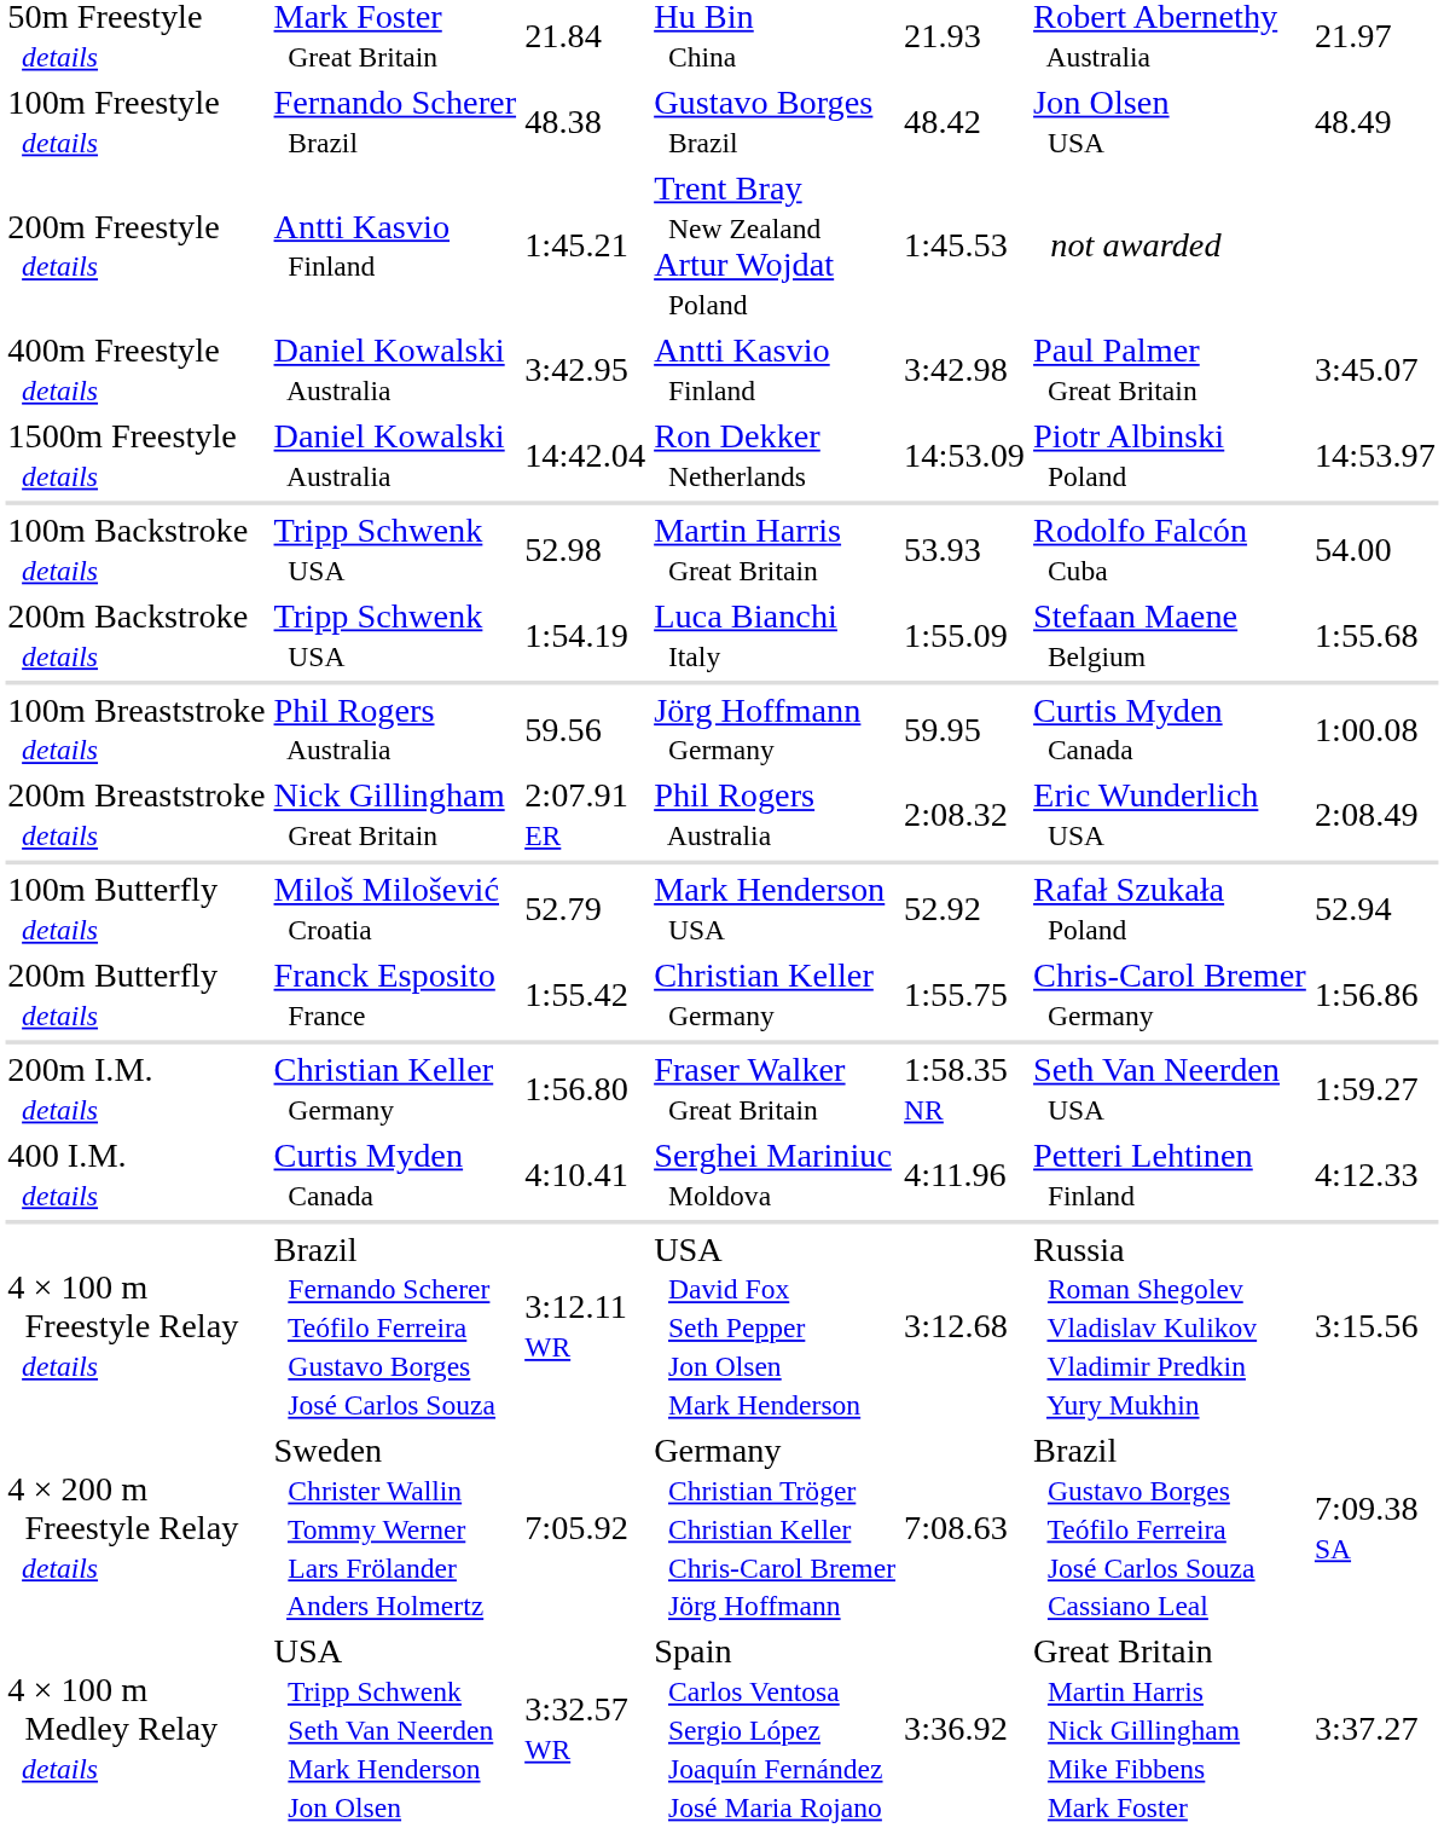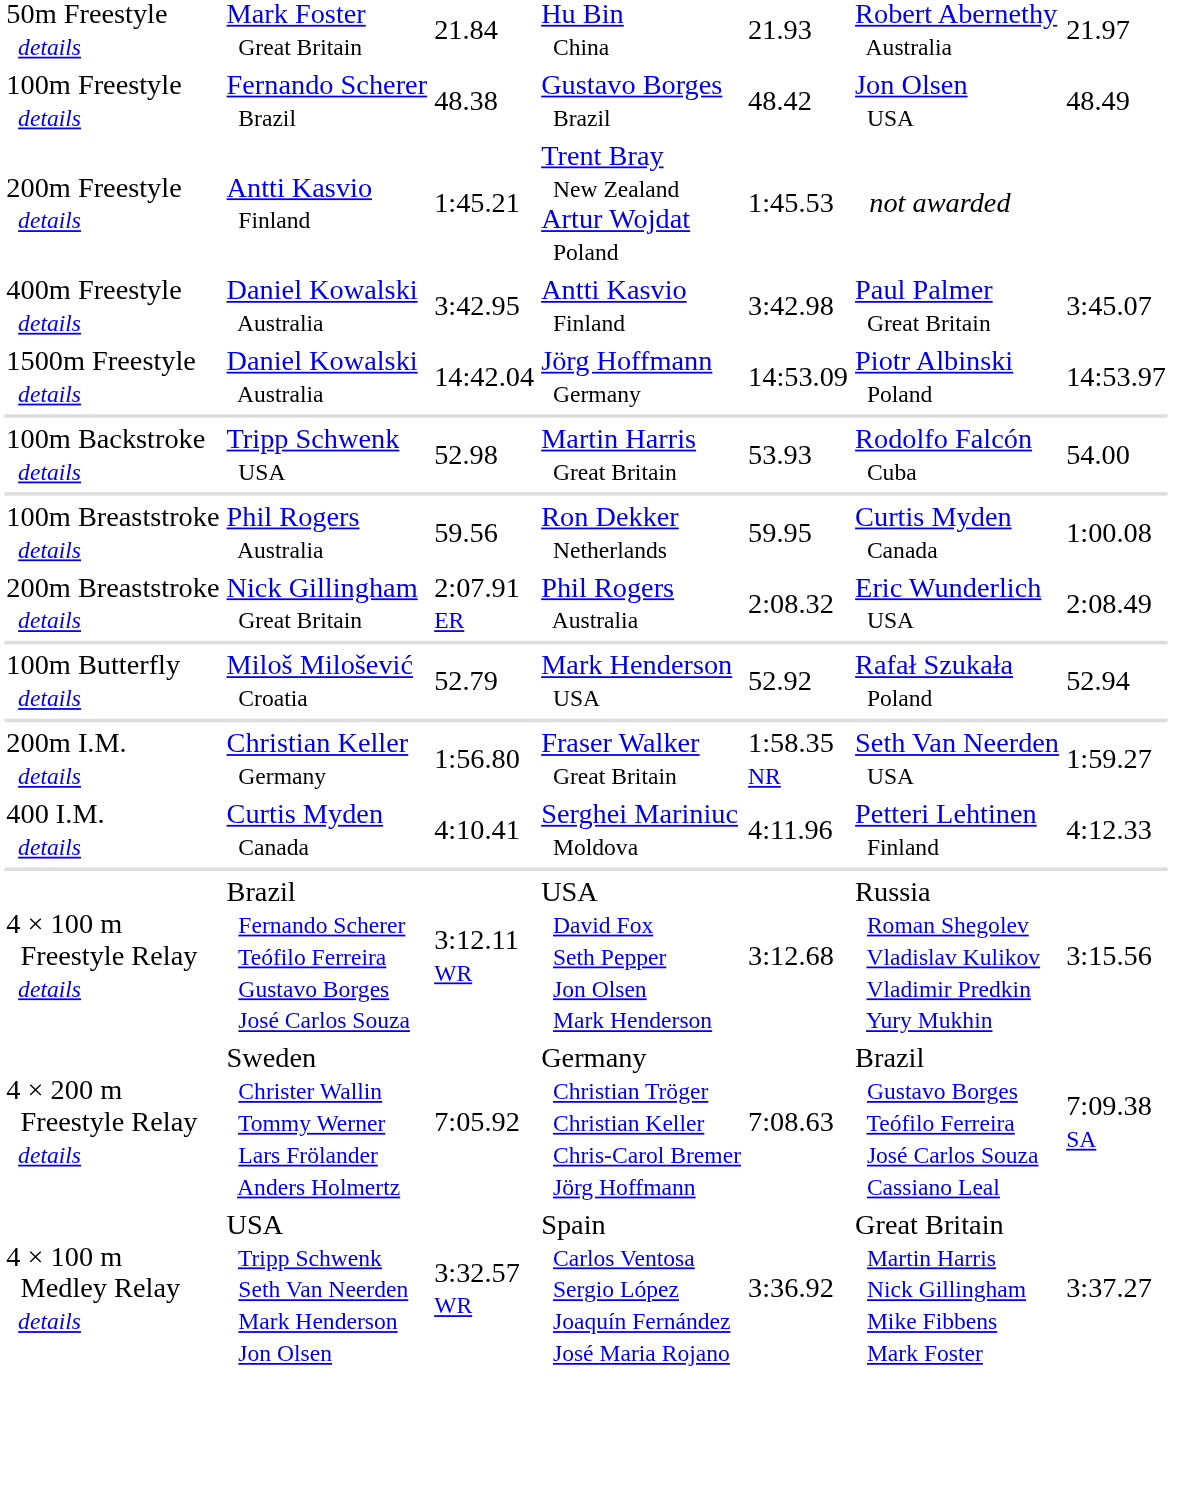1500m Freestyle details | column 4: Ron Dekker Netherlands -> Jörg Hoffmann Germany
- row: 200m Backstroke details | Tripp Schwenk USA | 1:54.19 | Luca Bianchi Italy | 1:55.09 | Stefaan Maene Belgium | 1:55.68
100m Breaststroke details | column 4: Jörg Hoffmann Germany -> Ron Dekker Netherlands
- row: 200m Butterfly details | Franck Esposito France | 1:55.42 | Christian Keller Germany | 1:55.75 | Chris-Carol Bremer Germany | 1:56.86
